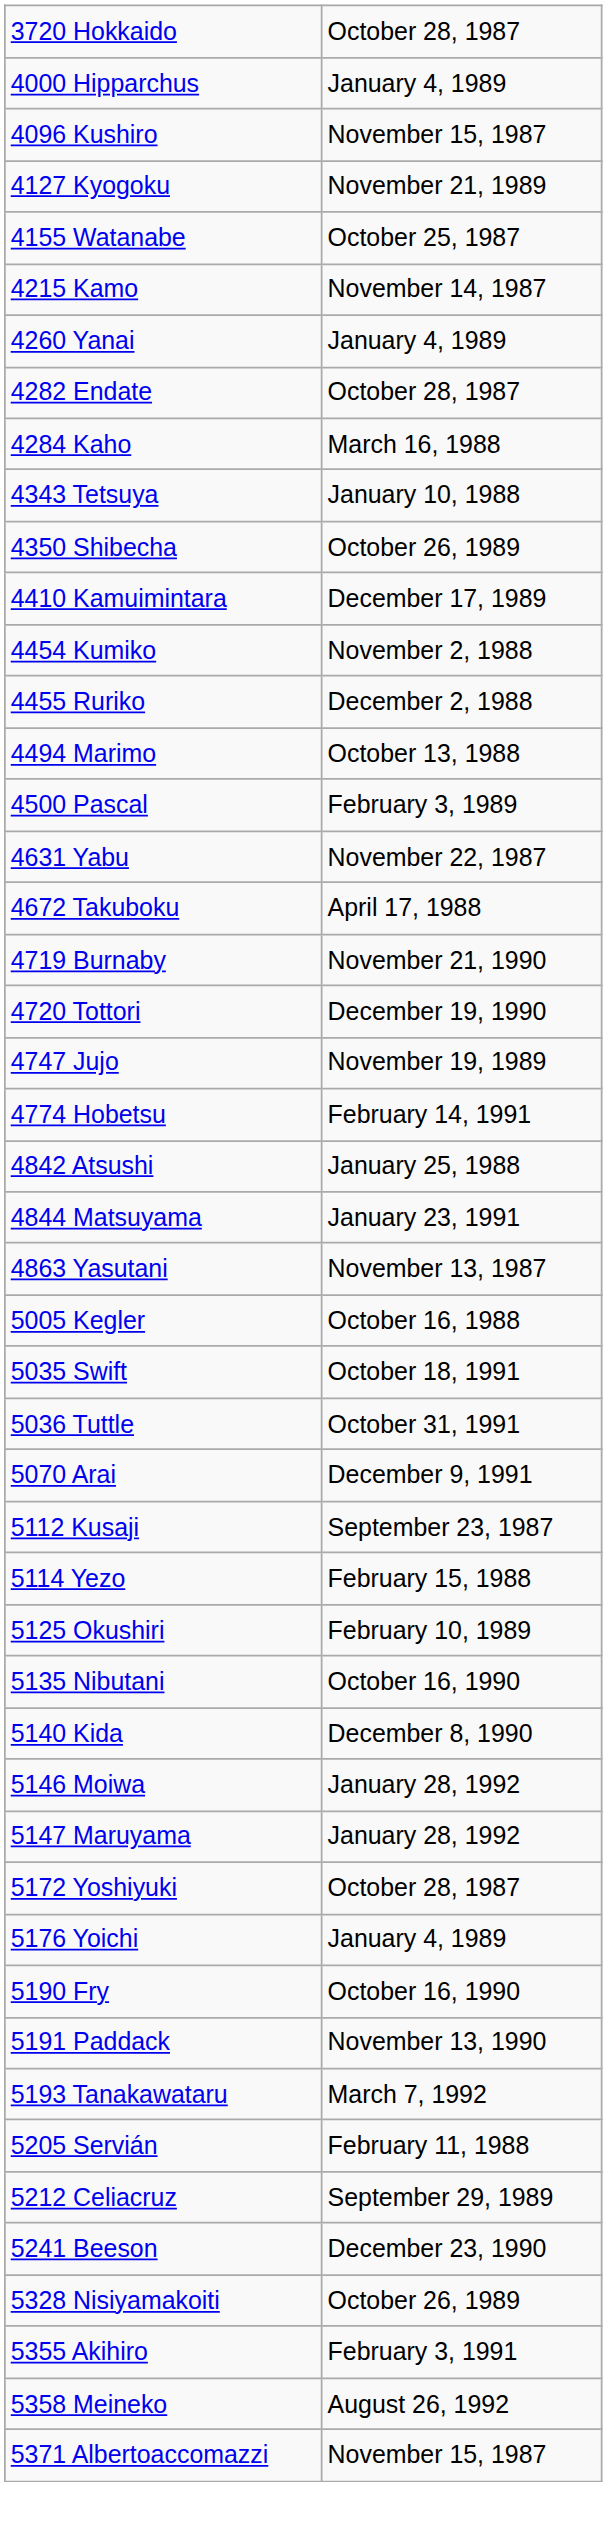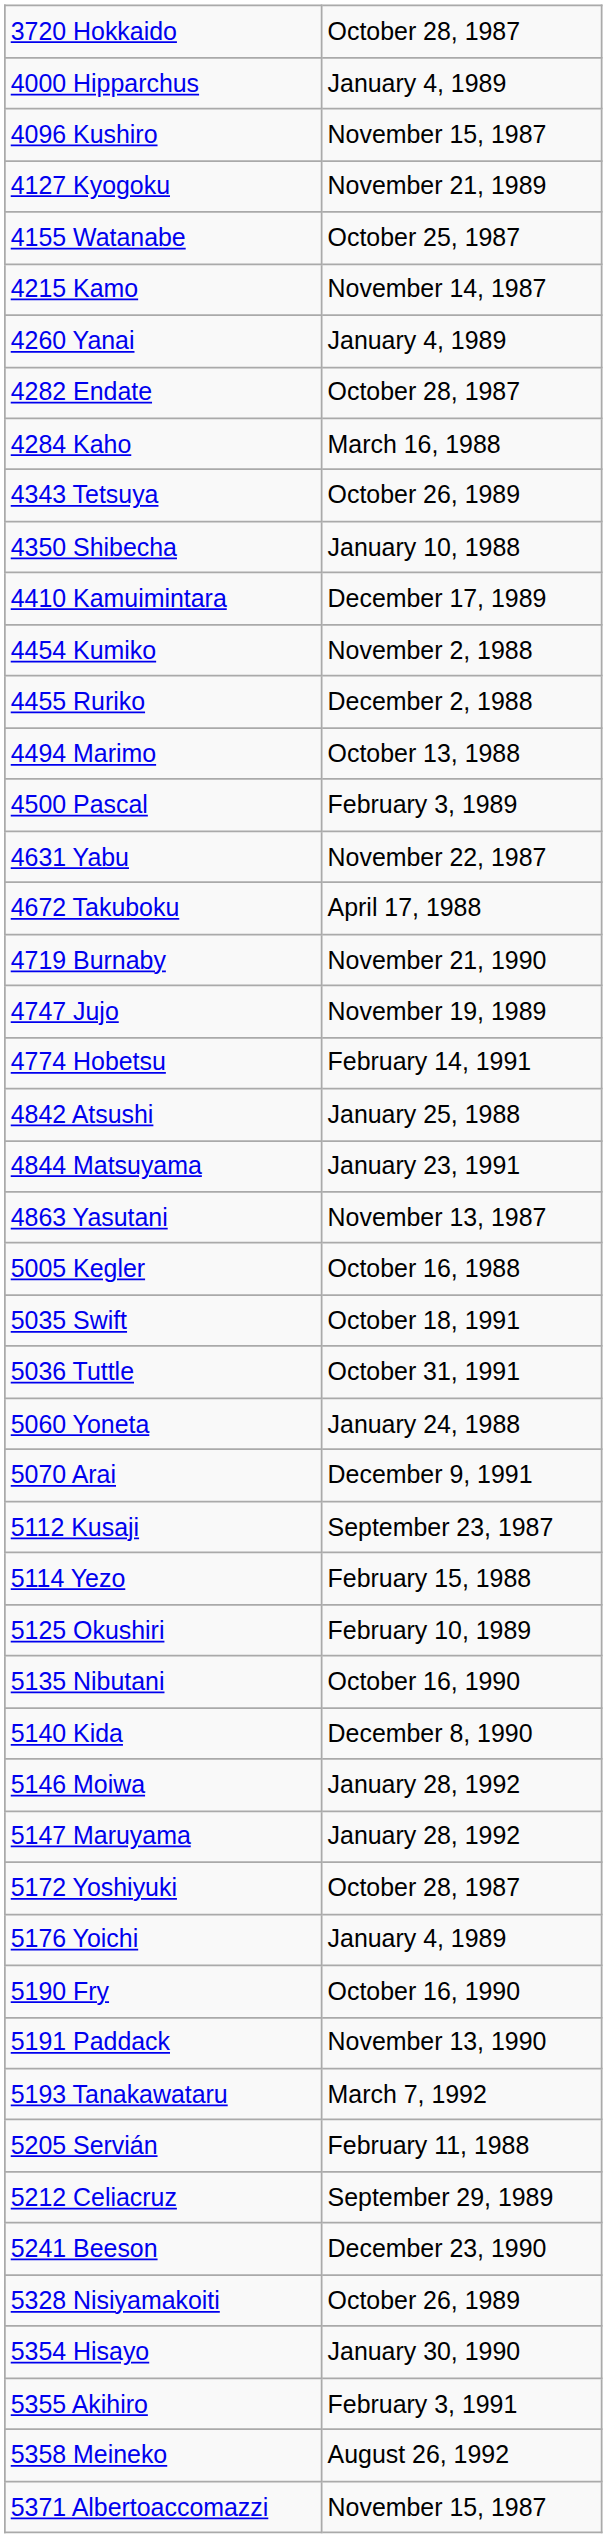4343 Tetsuya | column 2: January 10, 1988 -> October 26, 1989
4350 Shibecha | column 2: October 26, 1989 -> January 10, 1988
- row: 4720 Tottori | December 19, 1990
+ row: 5060 Yoneta | January 24, 1988
+ row: 5354 Hisayo | January 30, 1990
